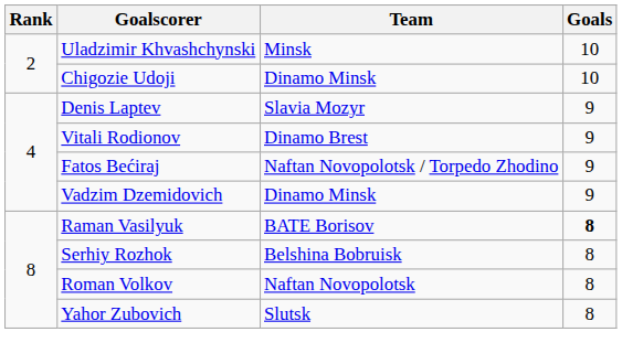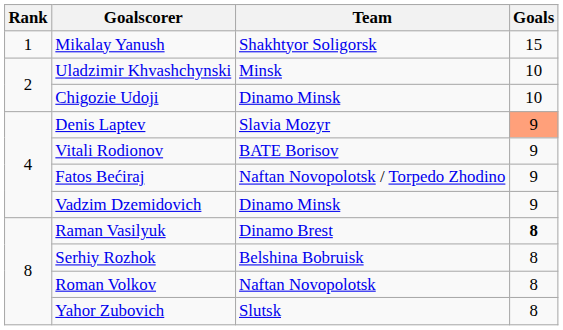+ row: 1 | Mikalay Yanush | Shakhtyor Soligorsk | 15
Denis Laptev | Goals: no background -> lightsalmon background
Vitali Rodionov | Team: Dinamo Brest -> BATE Borisov
Raman Vasilyuk | Team: BATE Borisov -> Dinamo Brest
